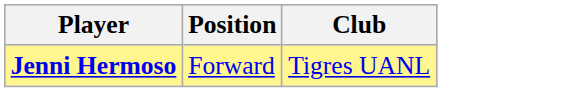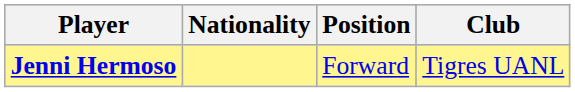+ column: Nationality
